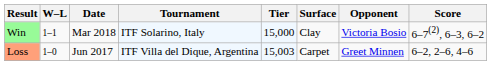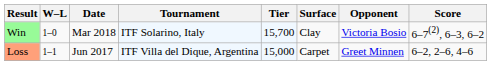Win | W–L: 1–1 -> 1–0
Win | Tier: 15,000 -> 15,700
Loss | W–L: 1–0 -> 1–1
Loss | Tier: 15,003 -> 15,000
